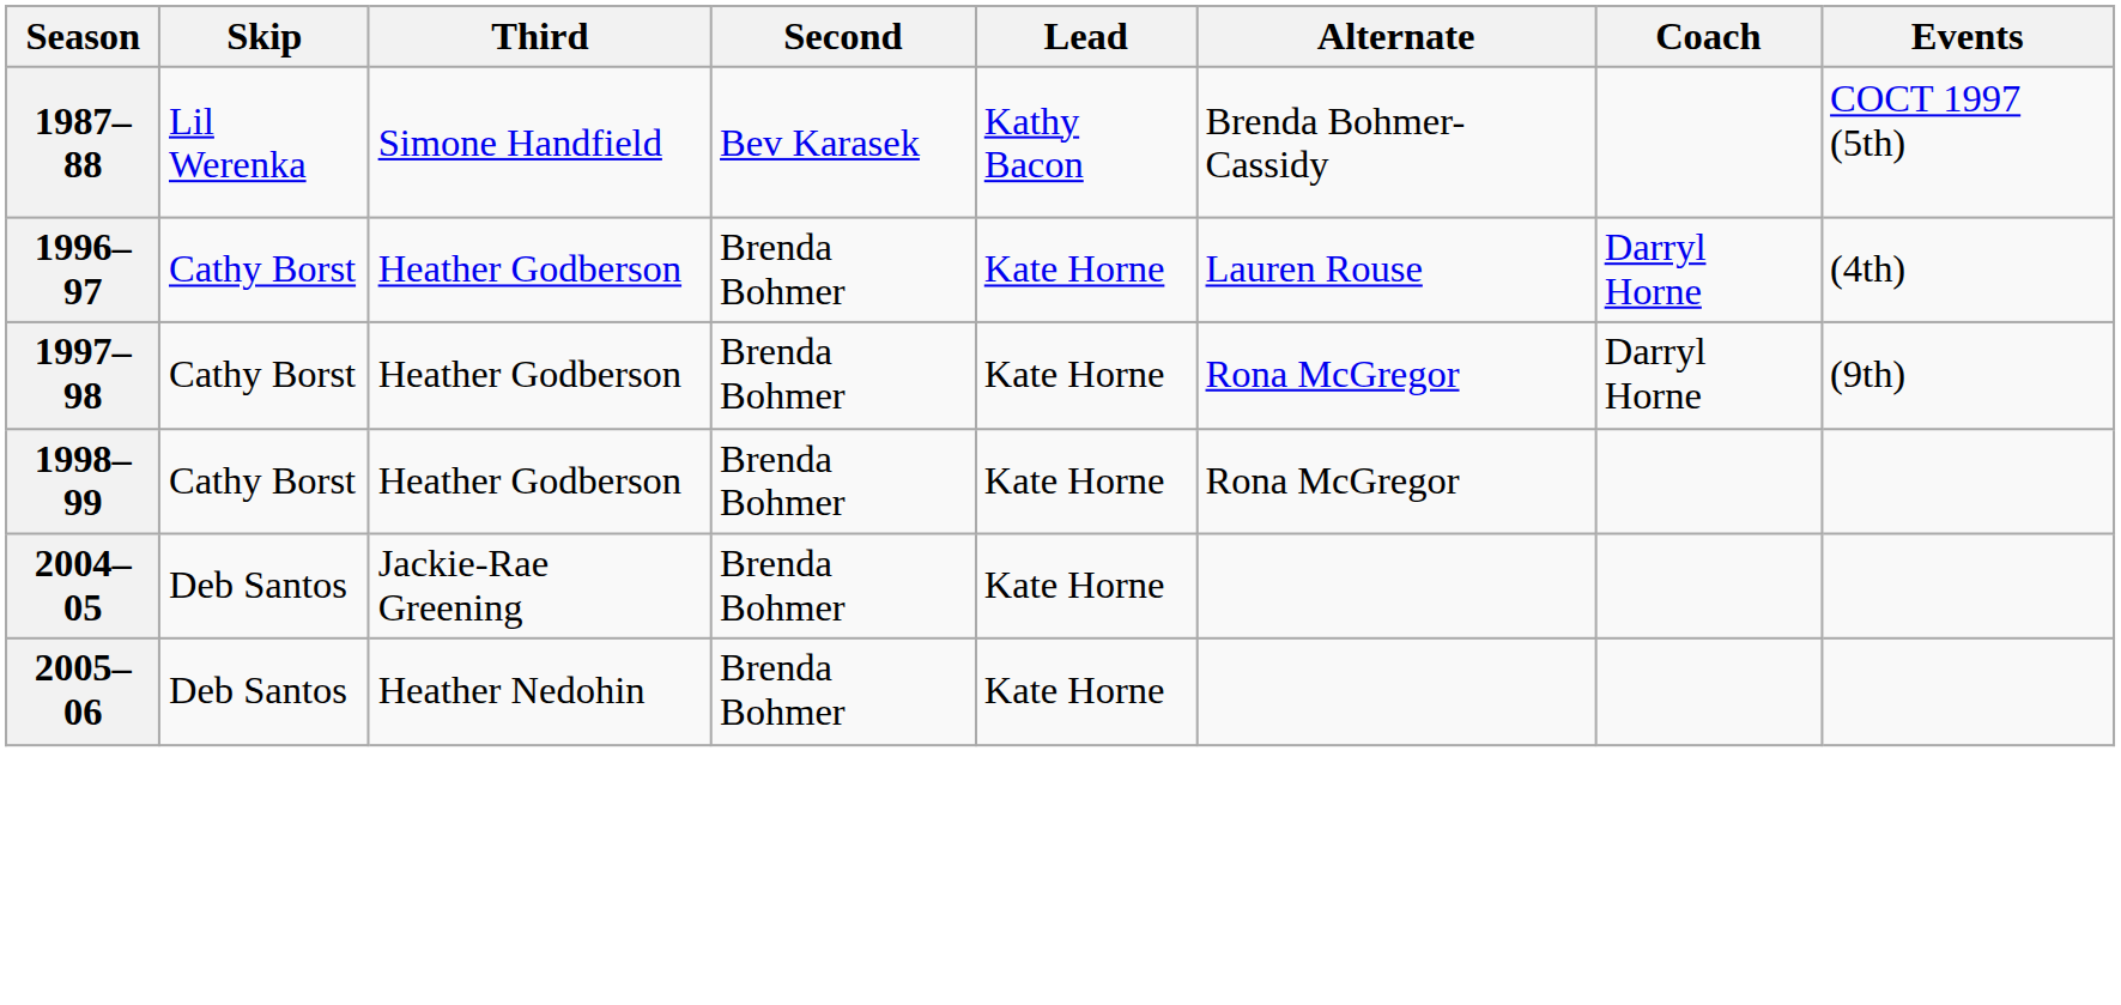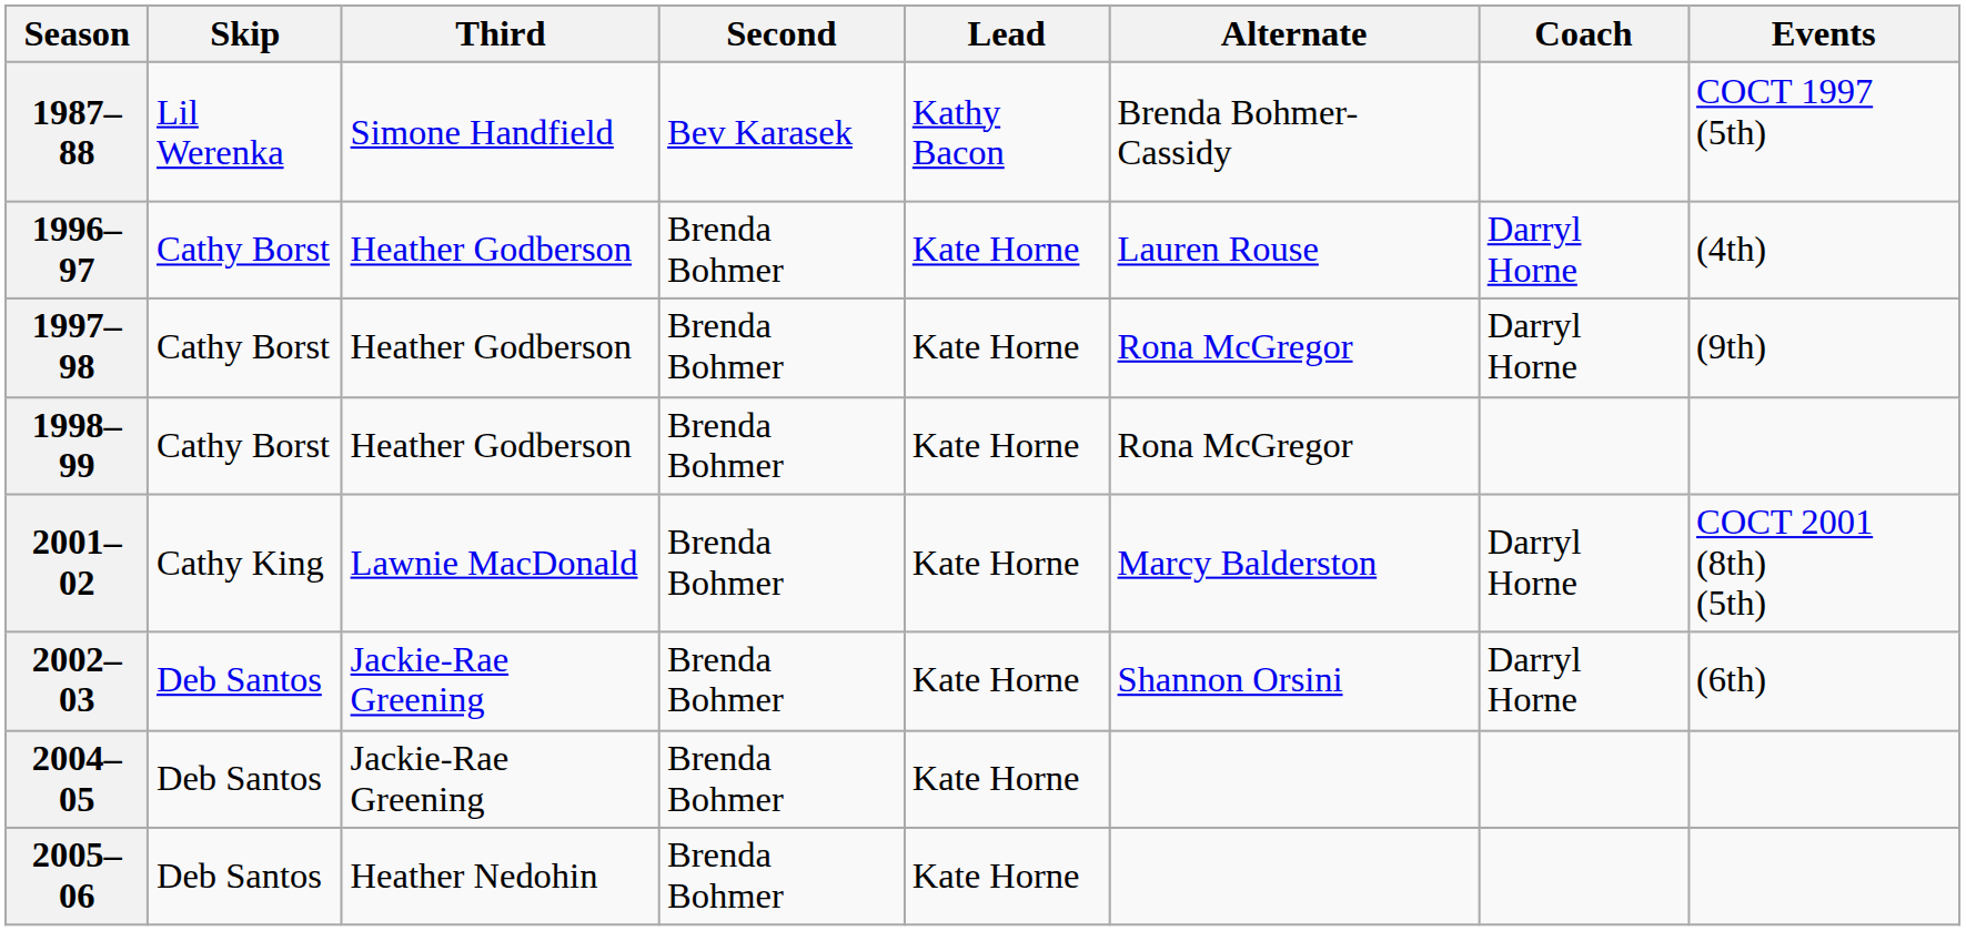+ row: 2001–02 | Cathy King | Lawnie MacDonald | Brenda Bohmer | Kate Horne | Marcy Balderston | Darryl Horne | COCT 2001 (8th) (5th)
+ row: 2002–03 | Deb Santos | Jackie-Rae Greening | Brenda Bohmer | Kate Horne | Shannon Orsini | Darryl Horne | (6th)
